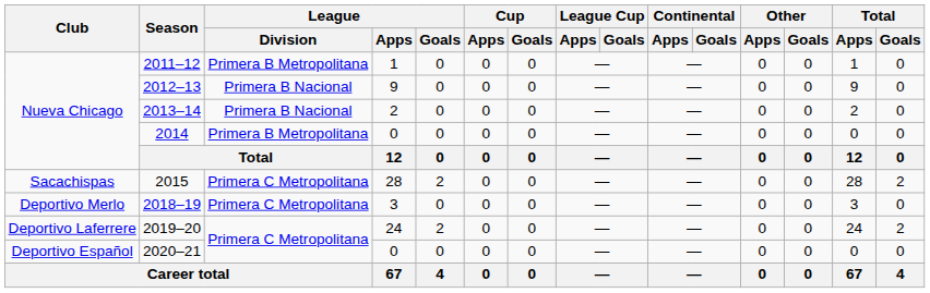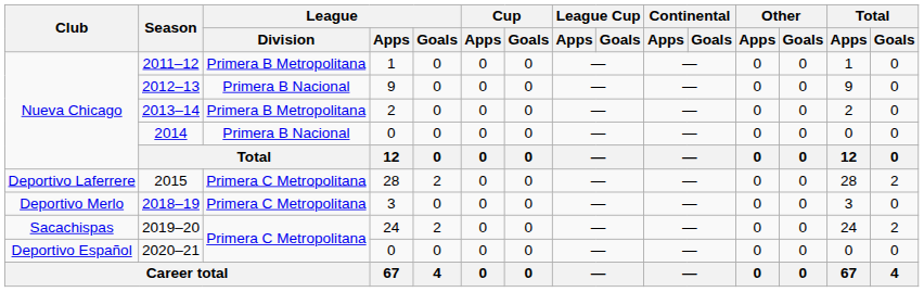2013–14 | League / Division: Primera B Nacional -> Primera B Metropolitana
2014 | League / Division: Primera B Metropolitana -> Primera B Nacional
2015 | Club: Sacachispas -> Deportivo Laferrere
2019–20 | Club: Deportivo Laferrere -> Sacachispas
